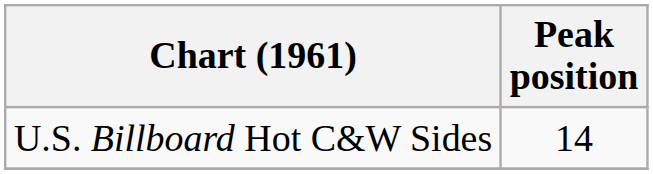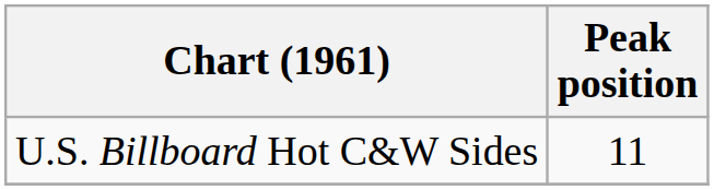U.S. Billboard Hot C&W Sides | Peak position: 14 -> 11
